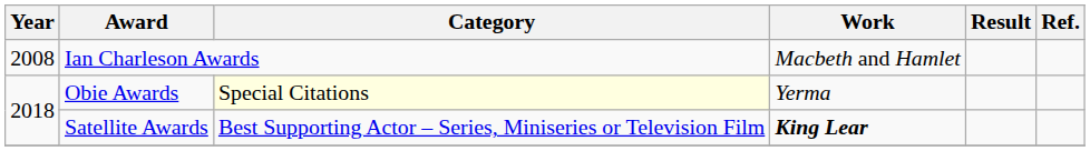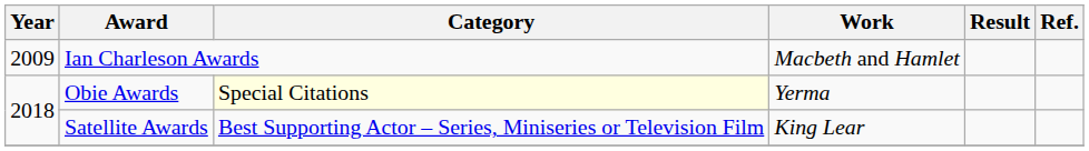Ian Charleson Awards | Year: 2008 -> 2009
Satellite Awards | Work: bold -> normal
